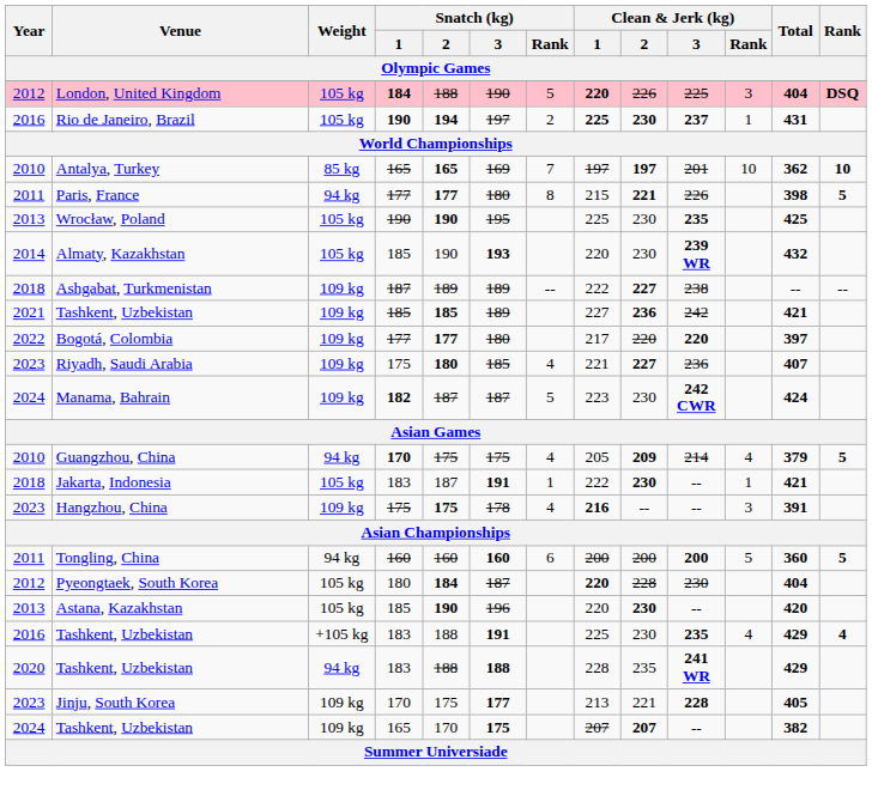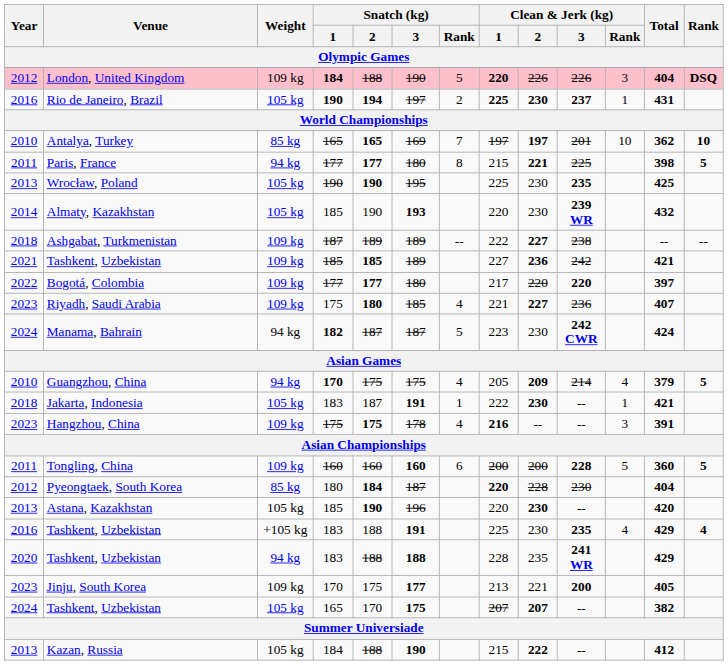London, United Kingdom | Weight: 105 kg -> 109 kg
London, United Kingdom | Clean & Jerk (kg) / 3: 225 -> 226
Paris, France | Clean & Jerk (kg) / 3: 226 -> 225
Manama, Bahrain | Weight: 109 kg -> 94 kg
Tongling, China | Weight: 94 kg -> 109 kg
Tongling, China | Clean & Jerk (kg) / 3: 200 -> 228
Pyeongtaek, South Korea | Weight: 105 kg -> 85 kg
Jinju, South Korea | Clean & Jerk (kg) / 3: 228 -> 200
2024 / Tashkent, Uzbekistan | Weight: 109 kg -> 105 kg
+ row: 2013 | Kazan, Russia | 105 kg | 184 | 188 | 190 | 215 | 222 | -- | 412
